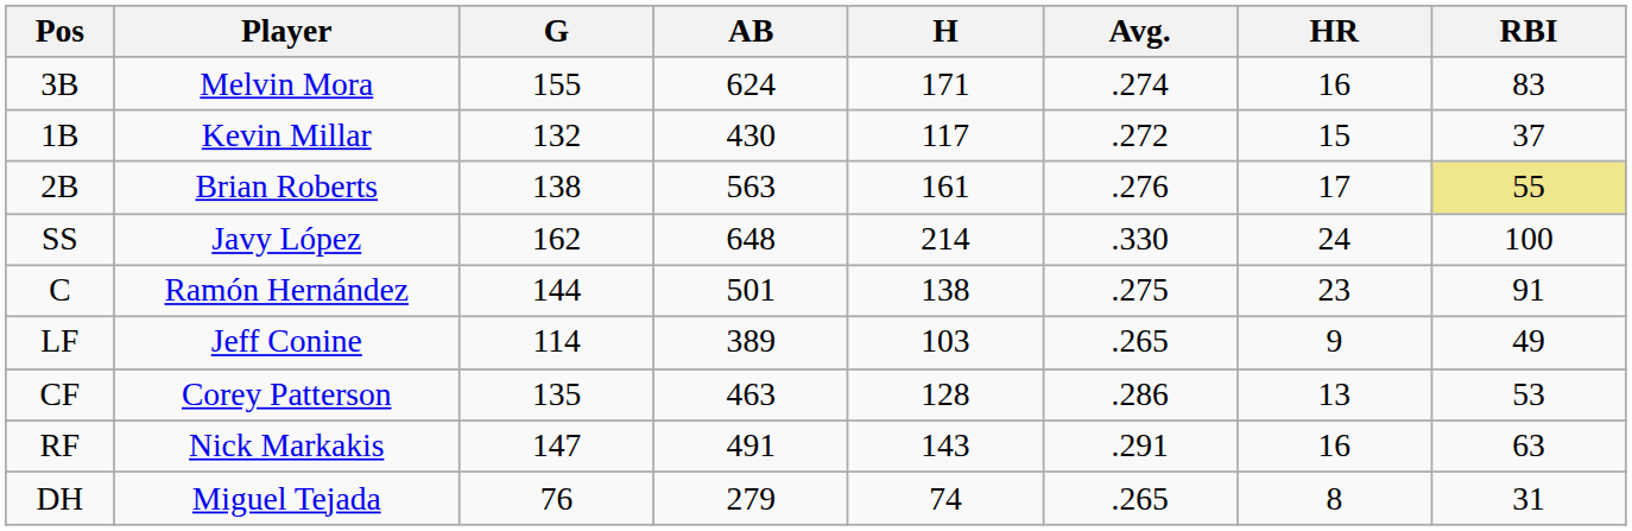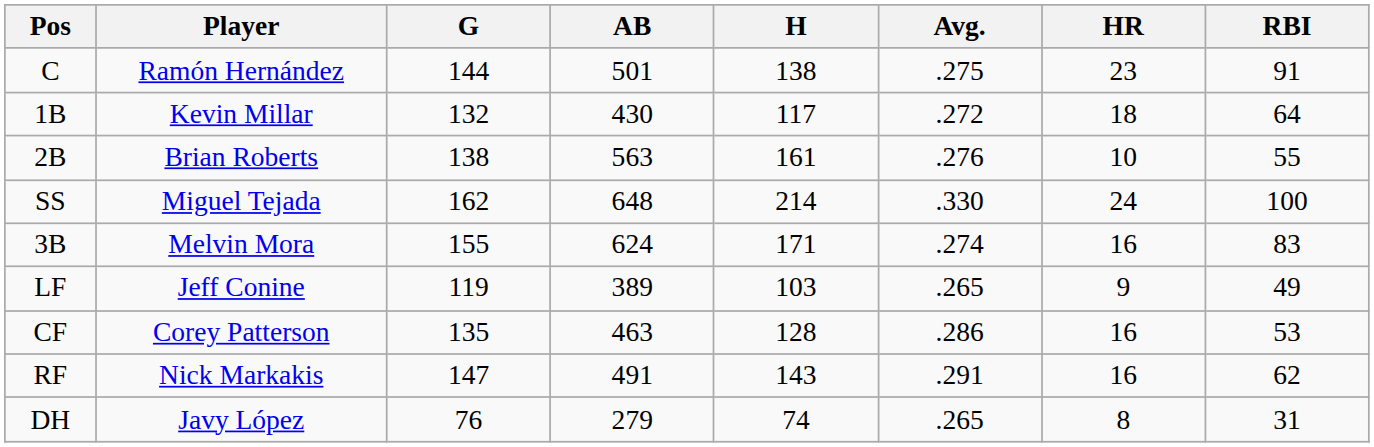rows swapped: C <-> 3B
1B | HR: 15 -> 18
1B | RBI: 37 -> 64
2B | HR: 17 -> 10
2B | RBI: khaki background -> no background
SS | Player: Javy López -> Miguel Tejada
LF | G: 114 -> 119
CF | HR: 13 -> 16
RF | RBI: 63 -> 62
DH | Player: Miguel Tejada -> Javy López
